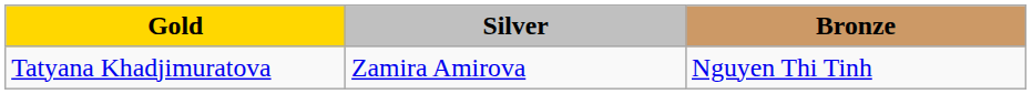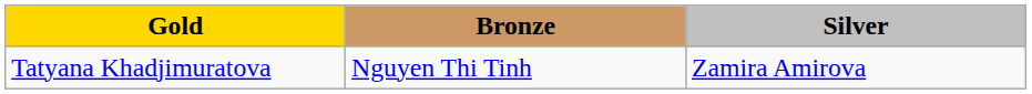columns swapped: Silver <-> Bronze
